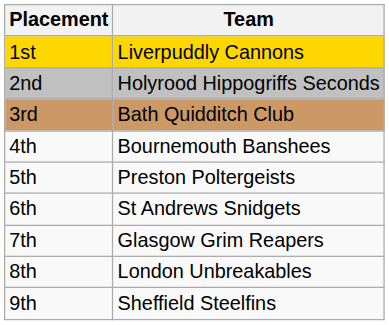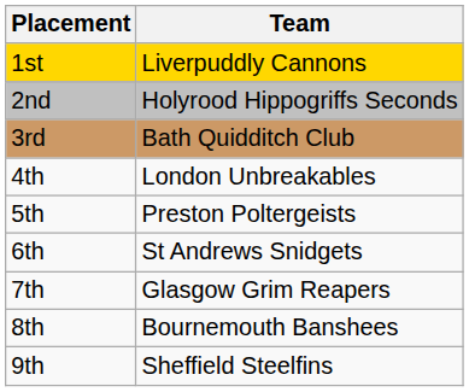4th | Team: Bournemouth Banshees -> London Unbreakables
8th | Team: London Unbreakables -> Bournemouth Banshees
